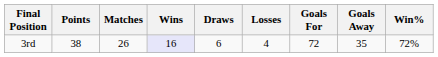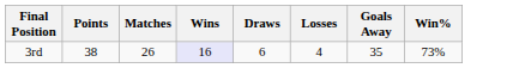- column: Goals For | 72
3rd | Win%: 72% -> 73%
